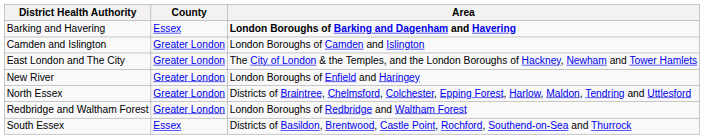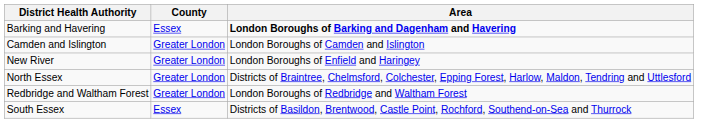- row: East London and The City | Greater London | The City of London & the Temples, and the London Boroughs of Hackney, Newham and Tower Hamlets
